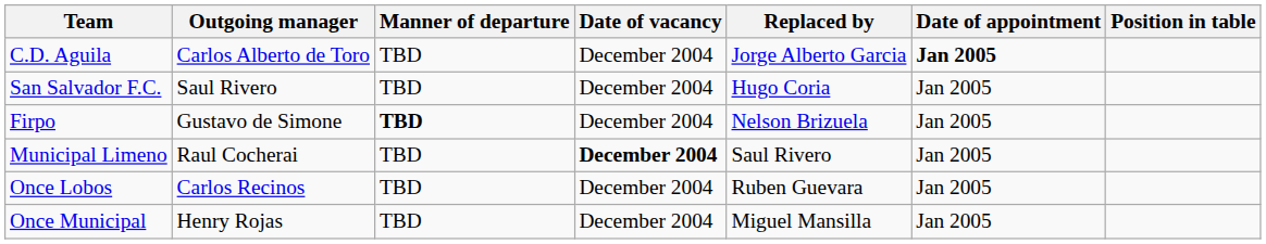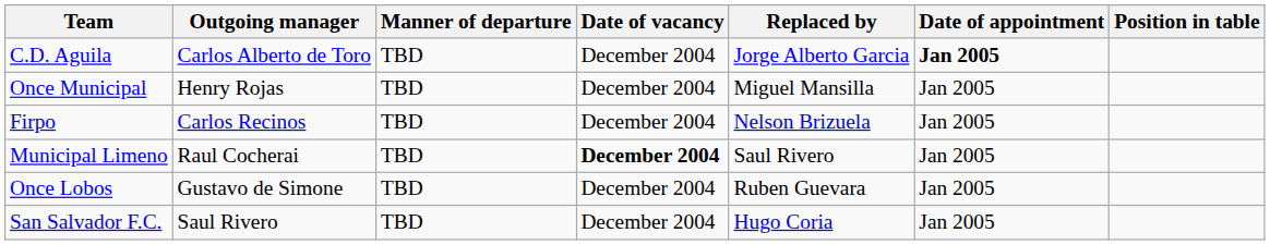rows swapped: San Salvador F.C. <-> Once Municipal
Firpo | Outgoing manager: Gustavo de Simone -> Carlos Recinos
Firpo | Manner of departure: bold -> normal
Once Lobos | Outgoing manager: Carlos Recinos -> Gustavo de Simone
